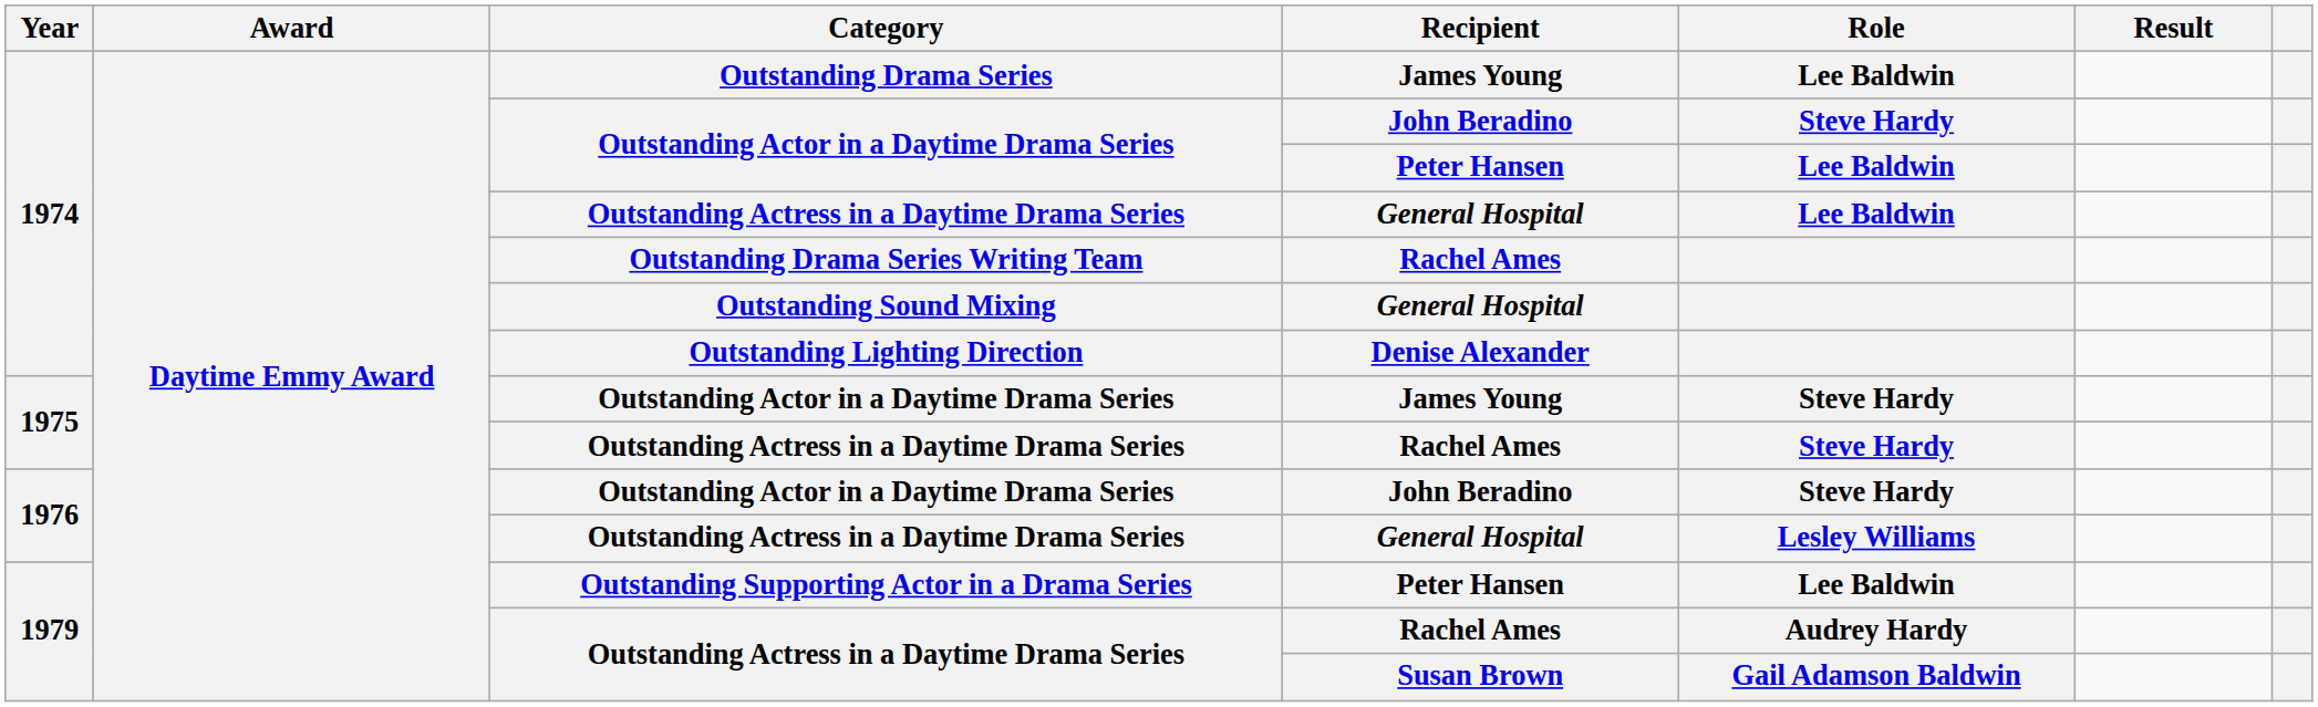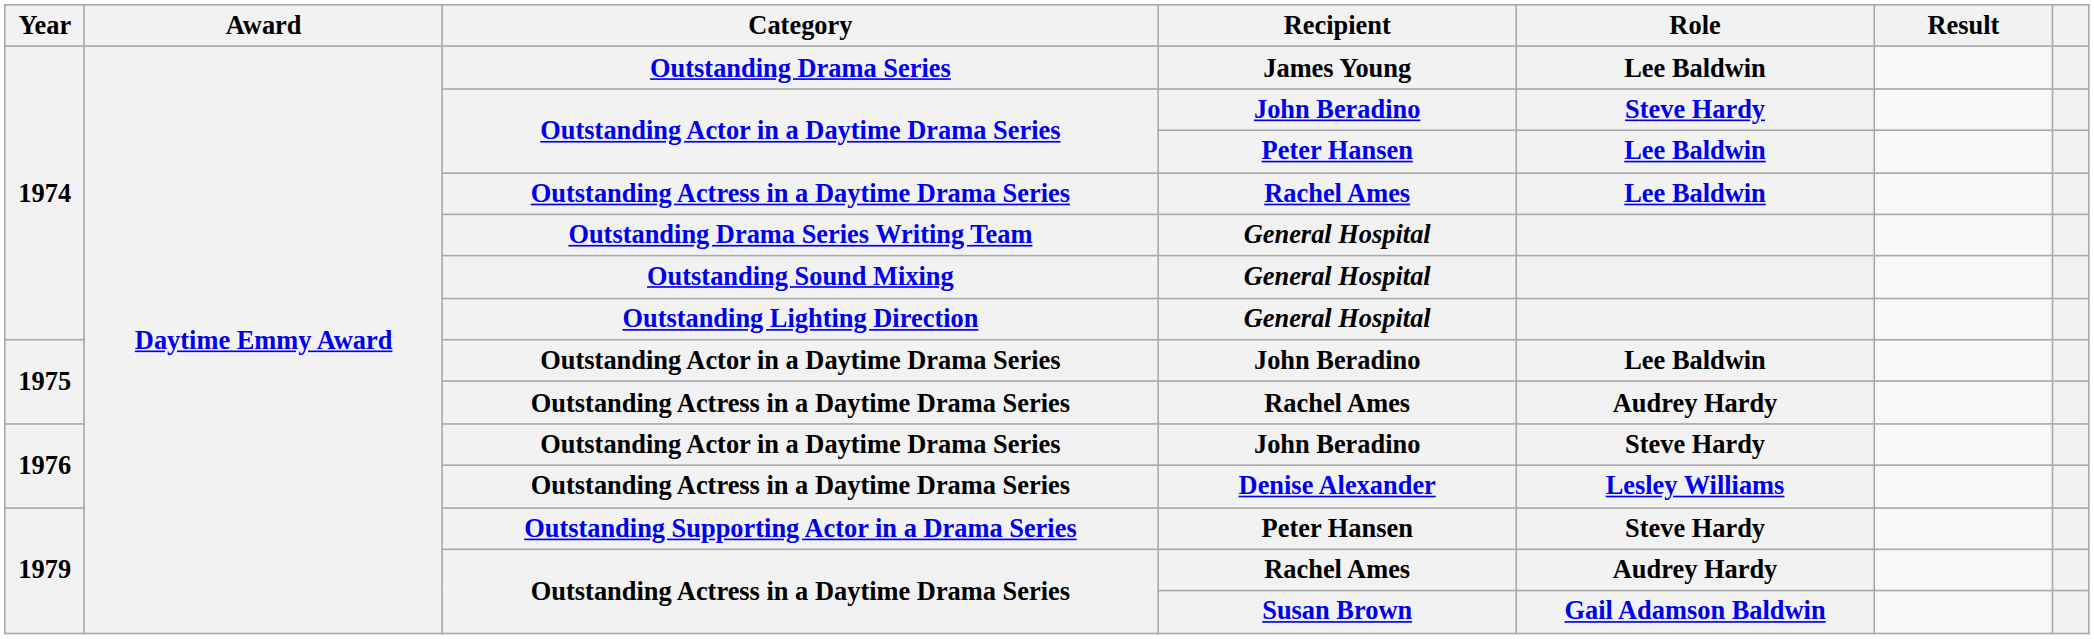1974 / Outstanding Actress in a Daytime Drama Series | Recipient: General Hospital -> Rachel Ames
Outstanding Drama Series Writing Team | Recipient: Rachel Ames -> General Hospital
Outstanding Lighting Direction | Recipient: Denise Alexander -> General Hospital
1975 / Outstanding Actor in a Daytime Drama Series | Recipient: James Young -> John Beradino
1975 / Outstanding Actor in a Daytime Drama Series | Role: Steve Hardy -> Lee Baldwin
1975 / Outstanding Actress in a Daytime Drama Series | Role: Steve Hardy -> Audrey Hardy
1976 / Outstanding Actress in a Daytime Drama Series | Recipient: General Hospital -> Denise Alexander
Outstanding Supporting Actor in a Drama Series | Role: Lee Baldwin -> Steve Hardy
